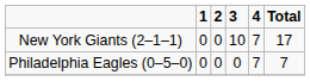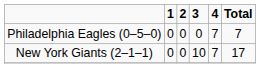rows swapped: Philadelphia Eagles (0–5–0) <-> New York Giants (2–1–1)
